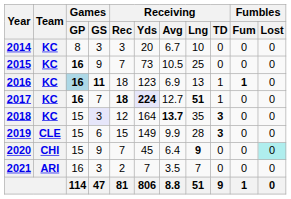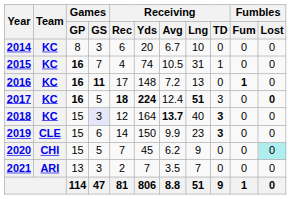2014 | Receiving / Rec: 3 -> 6
2015 | Games / GS: 9 -> 7
2015 | Receiving / Rec: 7 -> 4
2015 | Receiving / Yds: 73 -> 74
2015 | Receiving / Lng: 25 -> 31
2015 | Receiving / TD: 0 -> 1
2016 | Games / GP: lightblue background -> no background
2016 | Receiving / Rec: 18 -> 17
2016 | Receiving / Yds: 123 -> 148
2016 | Receiving / Avg: 6.9 -> 7.2
2016 | Receiving / TD: 1 -> 0
2017 | Games / GS: 7 -> 5
2017 | Receiving / Yds: lavender background -> no background
2017 | Receiving / Avg: 12.7 -> 12.4
2017 | Receiving / TD: 1 -> 3
2017 | Fumbles / Lost: normal -> bold
2018 | Receiving / Lng: 35 -> 40
2019 | Receiving / Rec: 15 -> 14
2019 | Receiving / Yds: 149 -> 150
2019 | Receiving / Lng: 28 -> 23
2020 | Games / GS: 9 -> 5
2020 | Receiving / Avg: 6.4 -> 6.2
2020 | Receiving / Lng: bold -> normal
2021 | Games / GP: 16 -> 13
